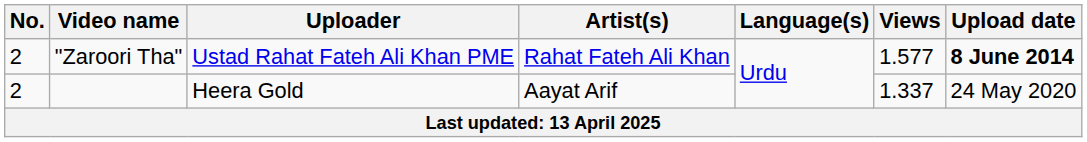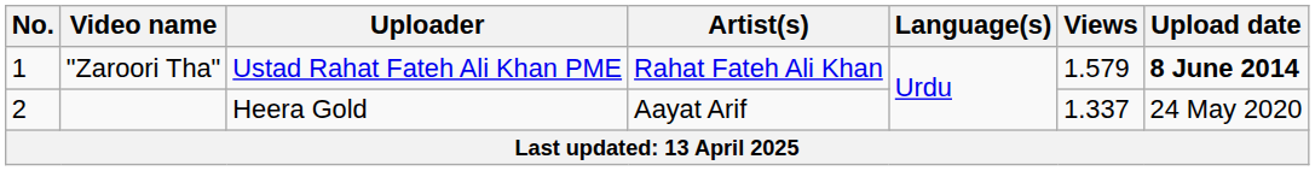"Zaroori Tha" | No.: 2 -> 1
"Zaroori Tha" | Views: 1.577 -> 1.579
